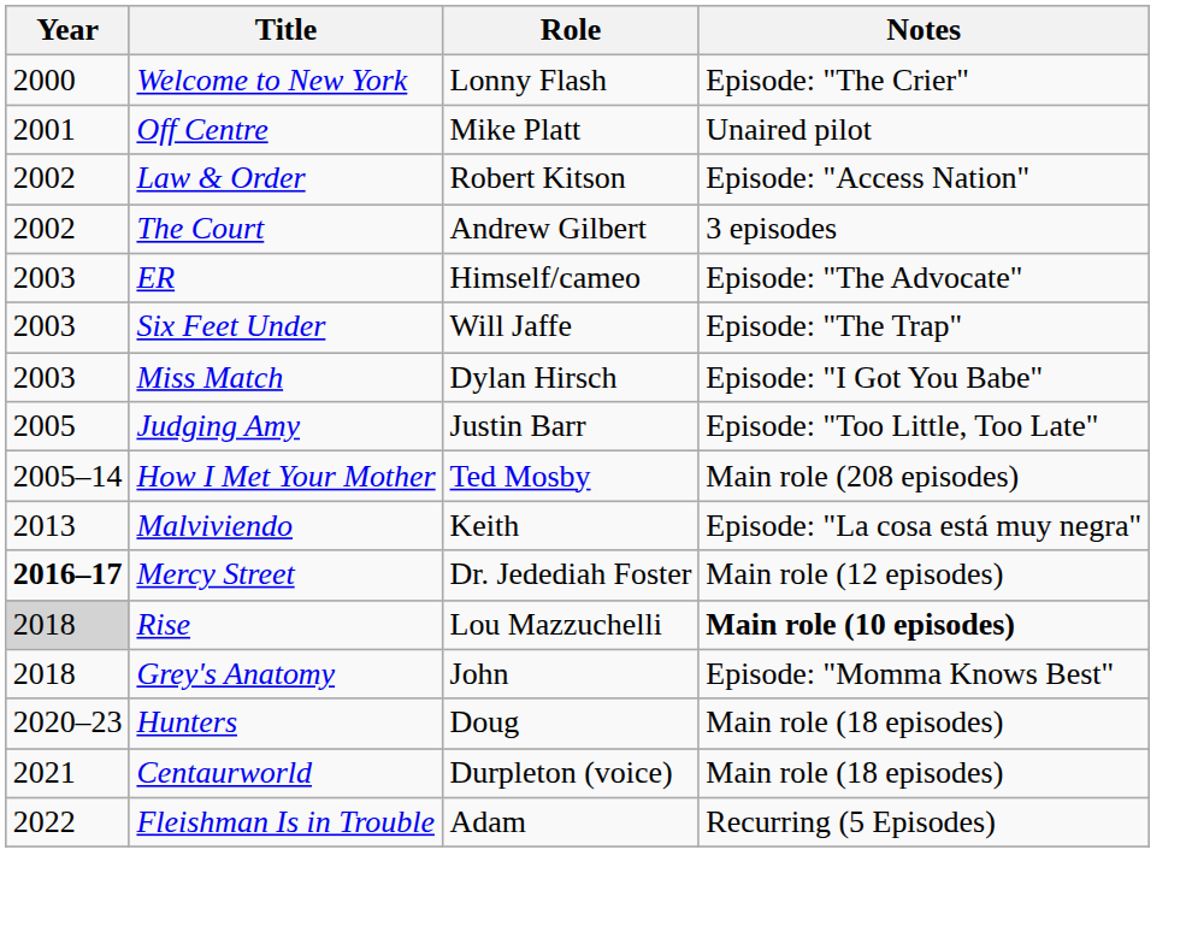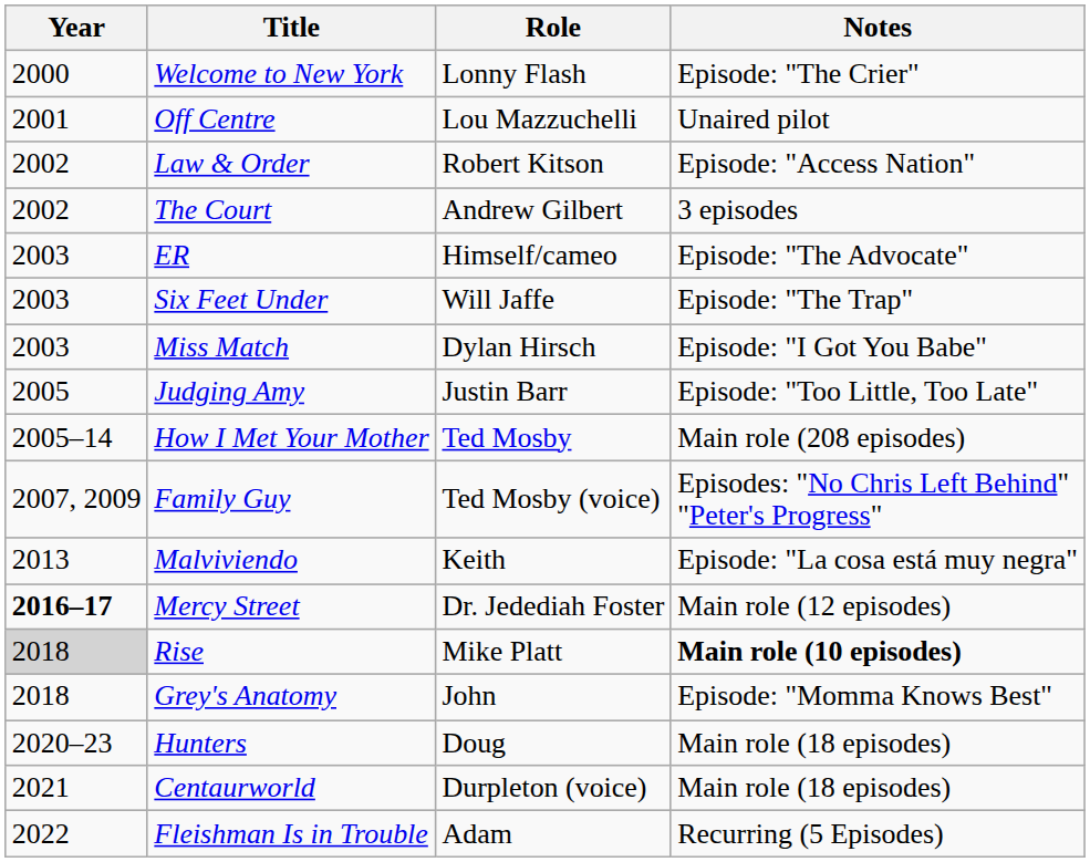Off Centre | Role: Mike Platt -> Lou Mazzuchelli
+ row: 2007, 2009 | Family Guy | Ted Mosby (voice) | Episodes: "No Chris Left Behind" "Peter's Progress"
Rise | Role: Lou Mazzuchelli -> Mike Platt
